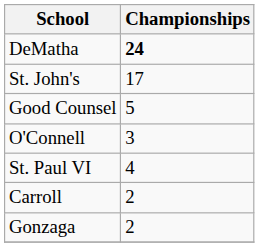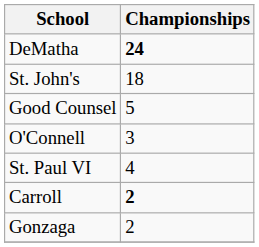St. John's | Championships: 17 -> 18
Carroll | Championships: normal -> bold
